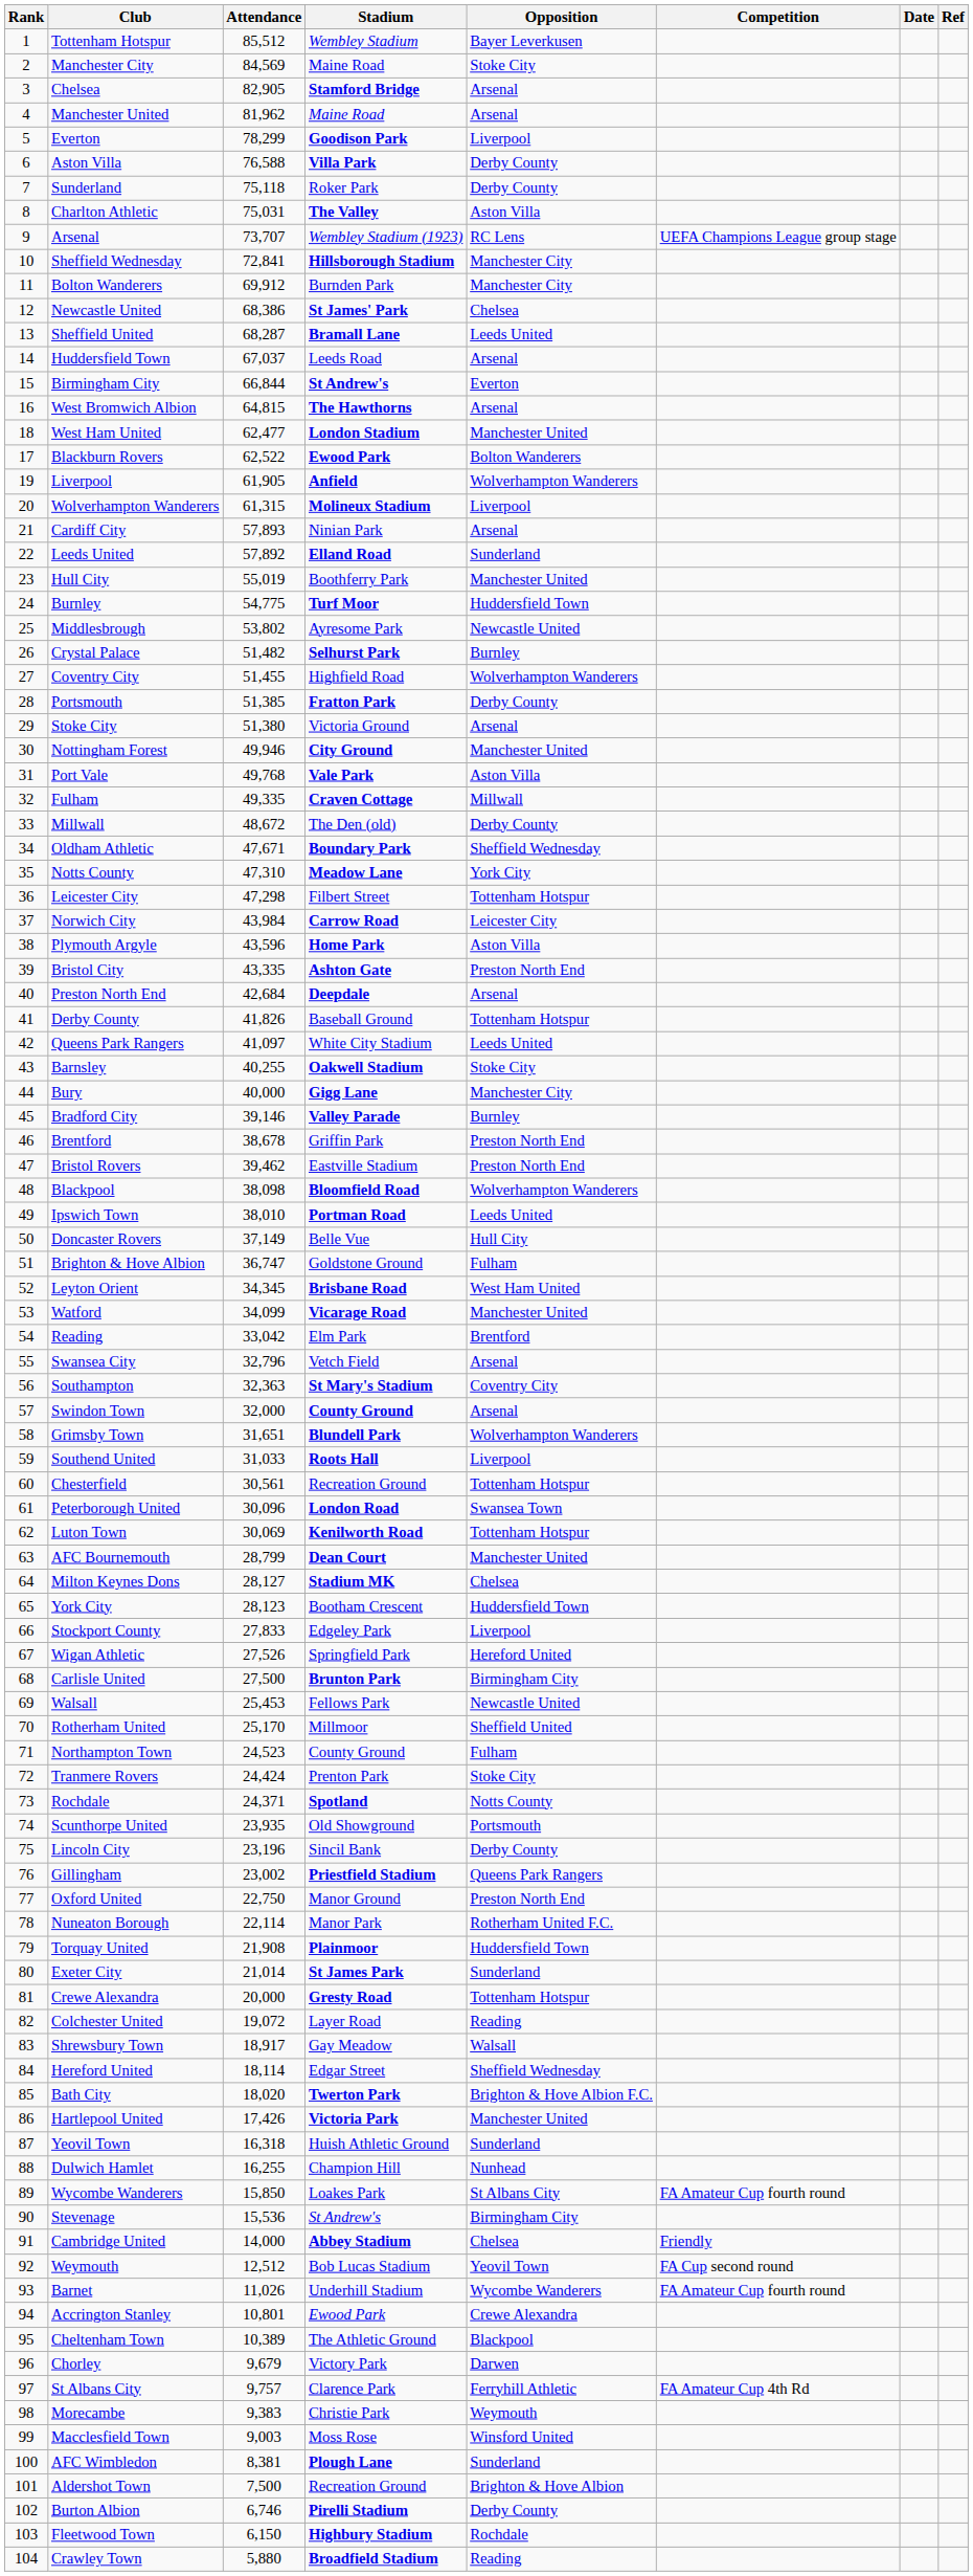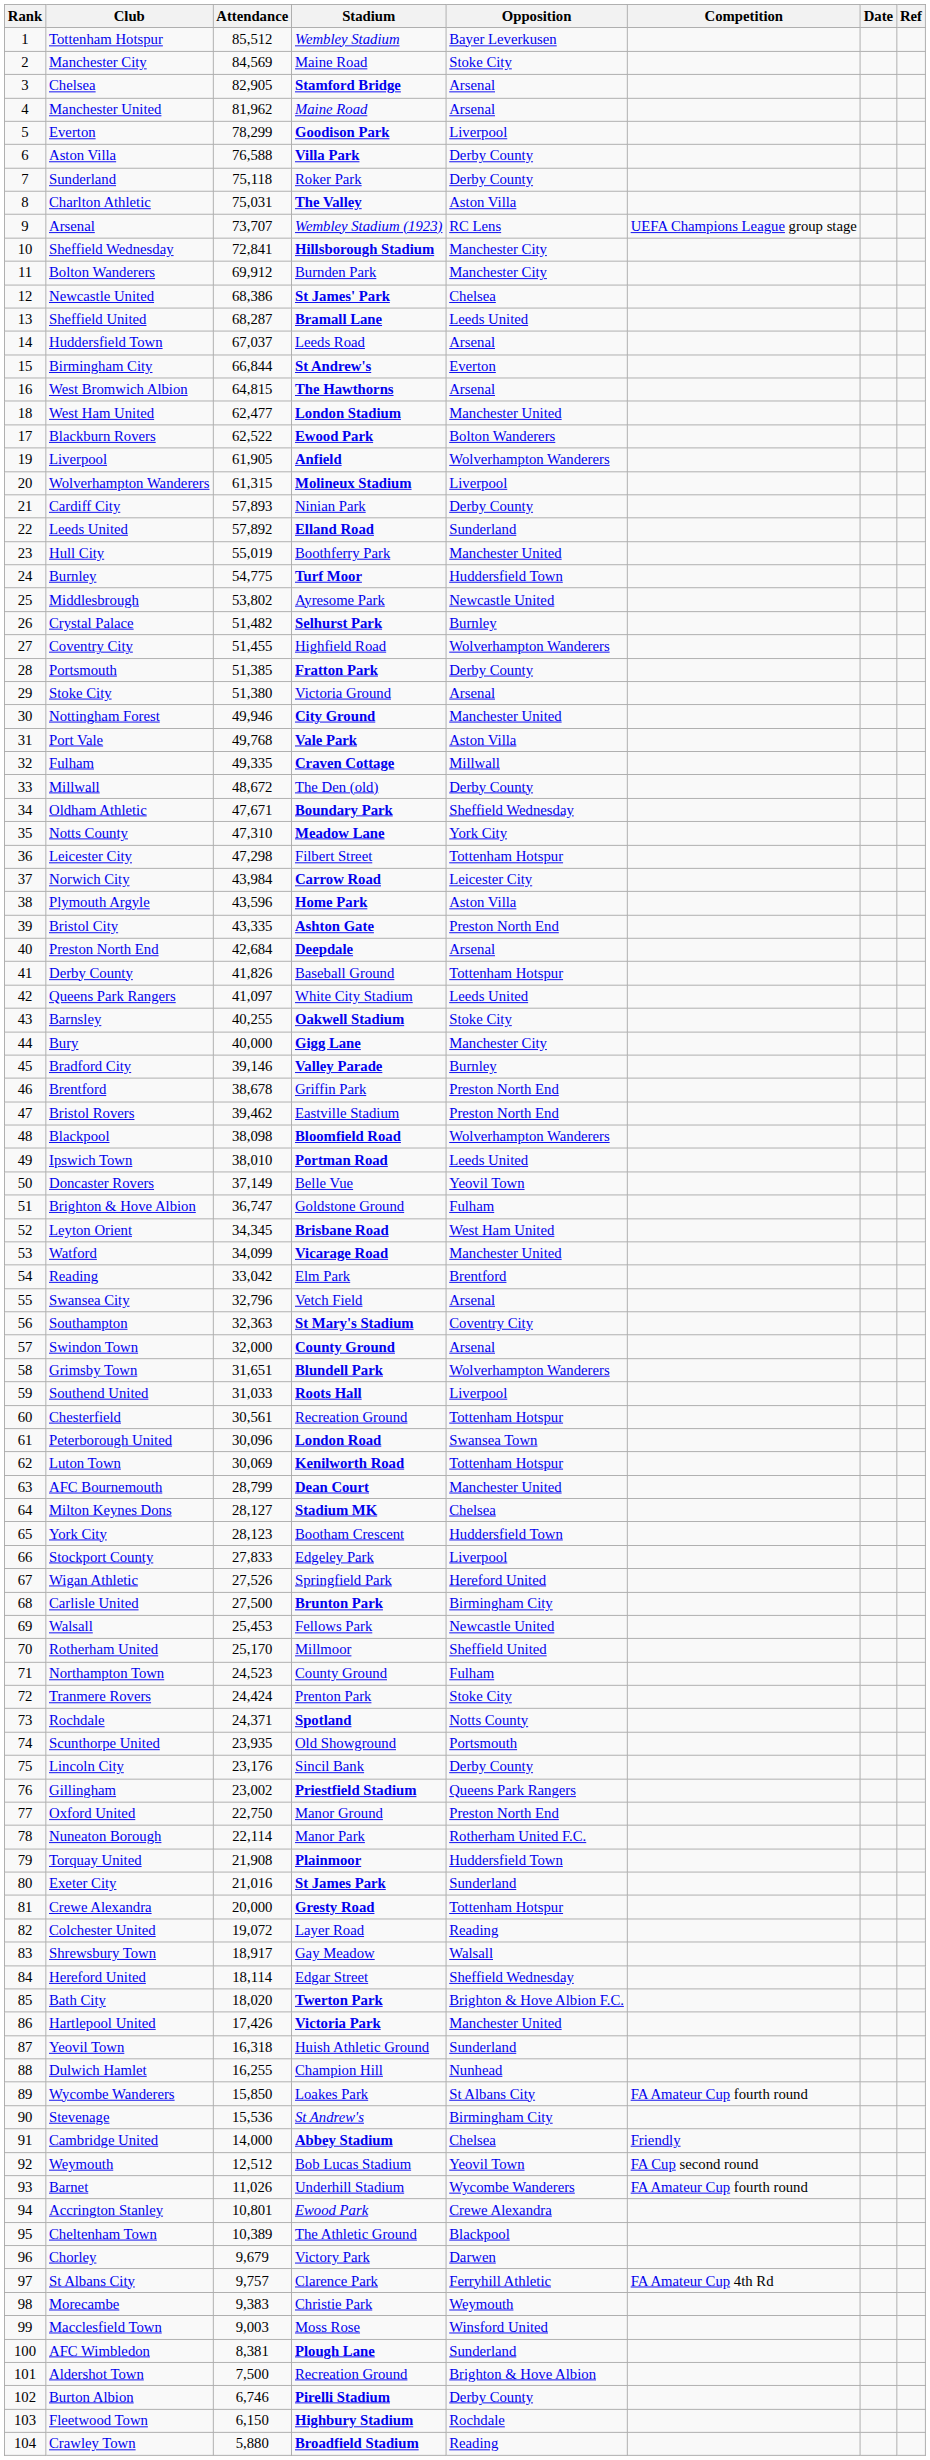Cardiff City | Opposition: Arsenal -> Derby County
Doncaster Rovers | Opposition: Hull City -> Yeovil Town
Lincoln City | Attendance: 23,196 -> 23,176
Exeter City | Attendance: 21,014 -> 21,016
